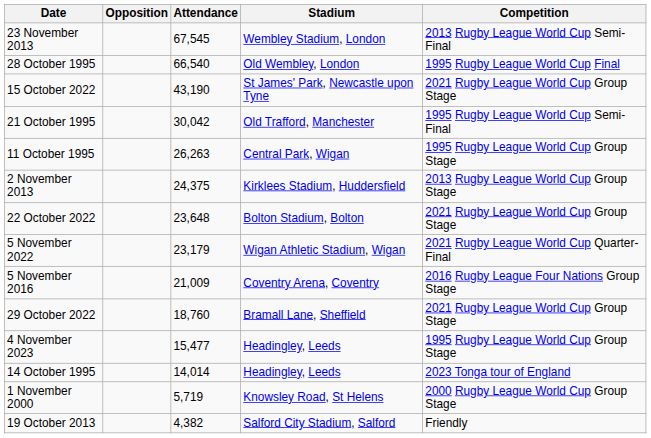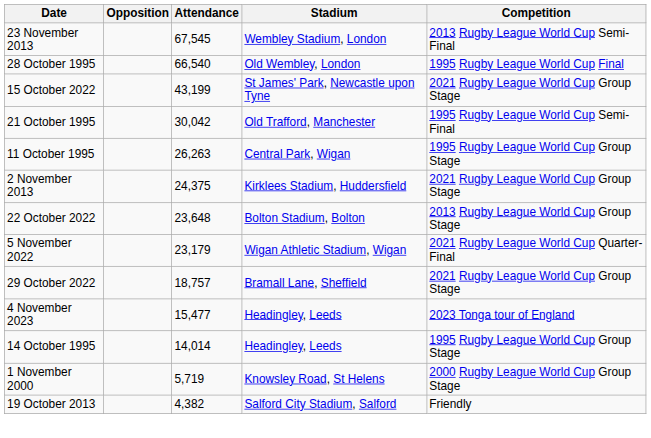15 October 2022 | Attendance: 43,190 -> 43,199
2 November 2013 | Competition: 2013 Rugby League World Cup Group Stage -> 2021 Rugby League World Cup Group Stage
22 October 2022 | Competition: 2021 Rugby League World Cup Group Stage -> 2013 Rugby League World Cup Group Stage
- row: 5 November 2016 | 21,009 | Coventry Arena, Coventry | 2016 Rugby League Four Nations Group Stage
29 October 2022 | Attendance: 18,760 -> 18,757
4 November 2023 | Competition: 1995 Rugby League World Cup Group Stage -> 2023 Tonga tour of England
14 October 1995 | Competition: 2023 Tonga tour of England -> 1995 Rugby League World Cup Group Stage
